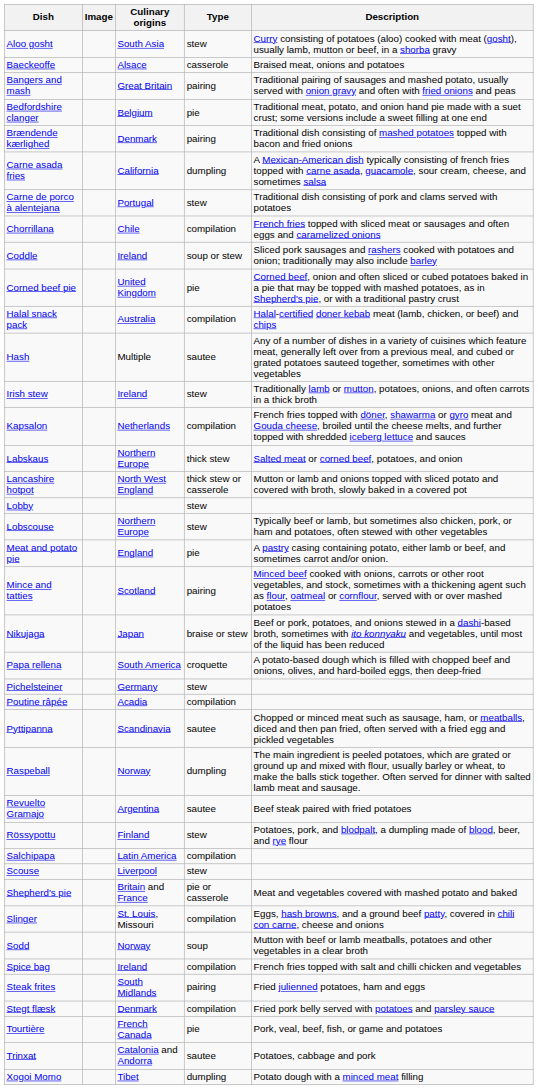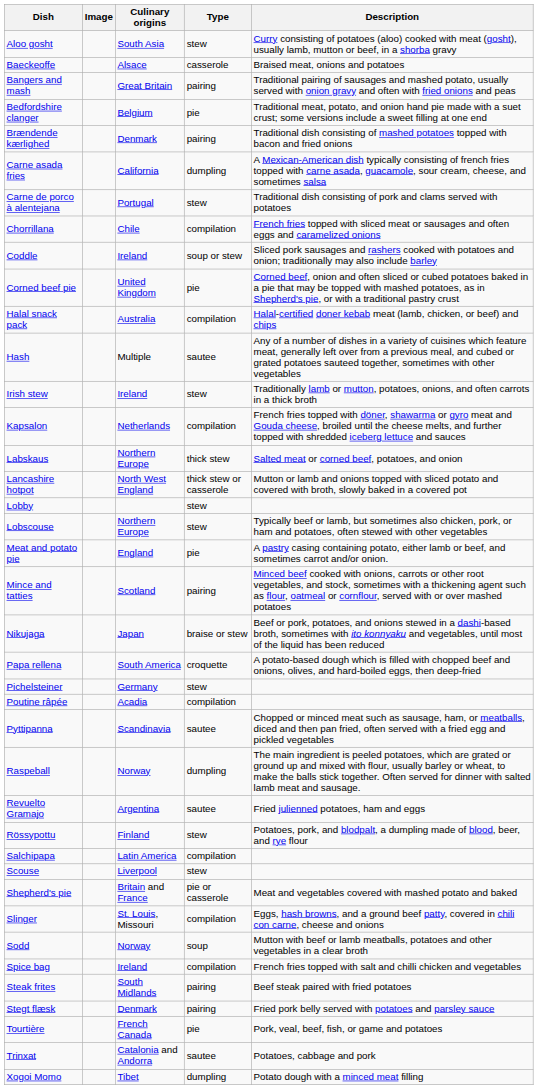Revuelto Gramajo | Description: Beef steak paired with fried potatoes -> Fried julienned potatoes, ham and eggs
Steak frites | Description: Fried julienned potatoes, ham and eggs -> Beef steak paired with fried potatoes
Stegt flæsk | Type: compilation -> pairing
